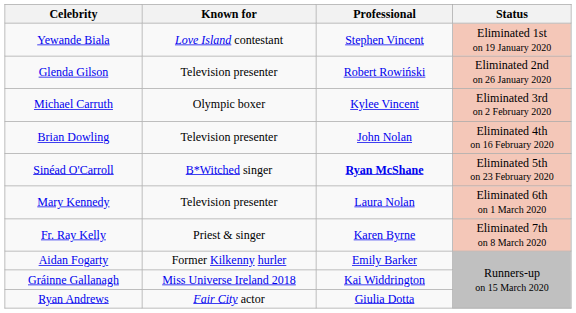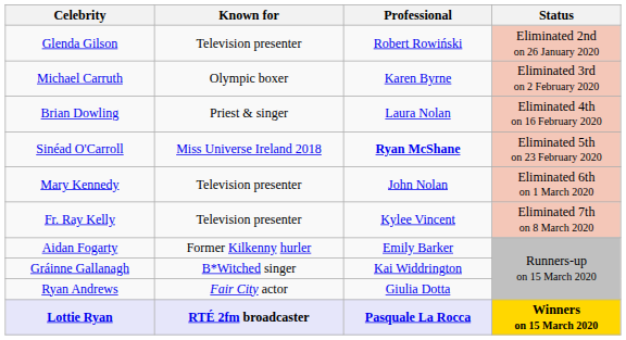- row: Yewande Biala | Love Island contestant | Stephen Vincent | Eliminated 1st on 19 January 2020
Michael Carruth | Professional: Kylee Vincent -> Karen Byrne
Brian Dowling | Known for: Television presenter -> Priest & singer
Brian Dowling | Professional: John Nolan -> Laura Nolan
Sinéad O'Carroll | Known for: B*Witched singer -> Miss Universe Ireland 2018
Mary Kennedy | Professional: Laura Nolan -> John Nolan
Fr. Ray Kelly | Known for: Priest & singer -> Television presenter
Fr. Ray Kelly | Professional: Karen Byrne -> Kylee Vincent
Gráinne Gallanagh | Known for: Miss Universe Ireland 2018 -> B*Witched singer
+ row: Lottie Ryan | RTÉ 2fm broadcaster | Pasquale La Rocca | Winners on 15 March 2020
